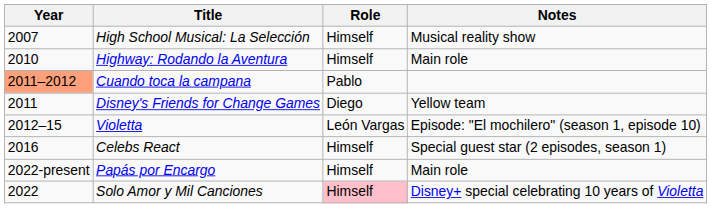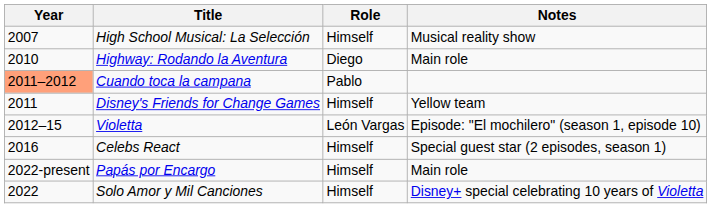Highway: Rodando la Aventura | Role: Himself -> Diego
Disney's Friends for Change Games | Role: Diego -> Himself
Solo Amor y Mil Canciones | Role: pink background -> no background
